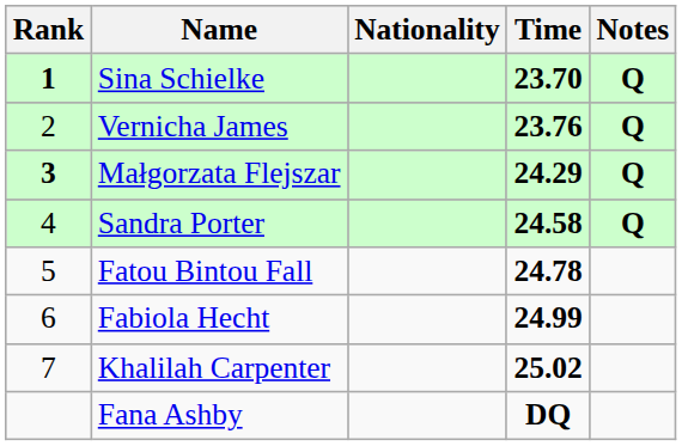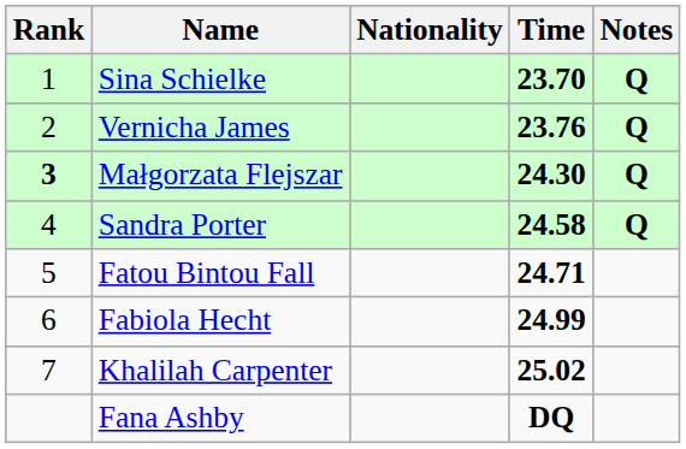Sina Schielke | Rank: bold -> normal
Małgorzata Flejszar | Time: 24.29 -> 24.30
Fatou Bintou Fall | Time: 24.78 -> 24.71
